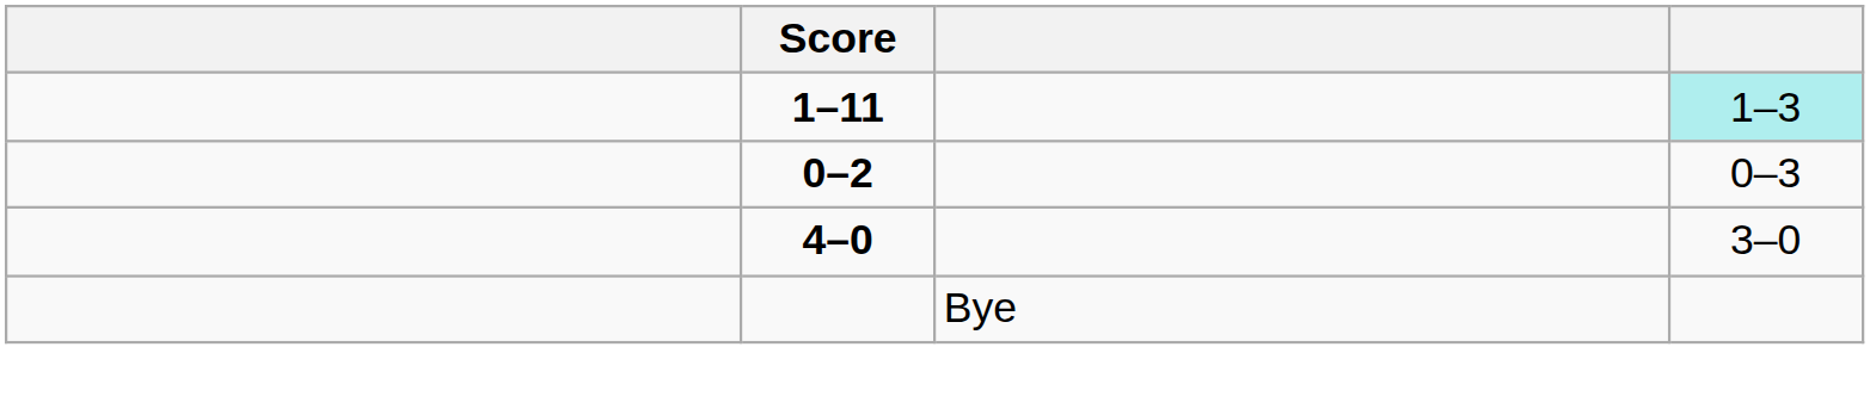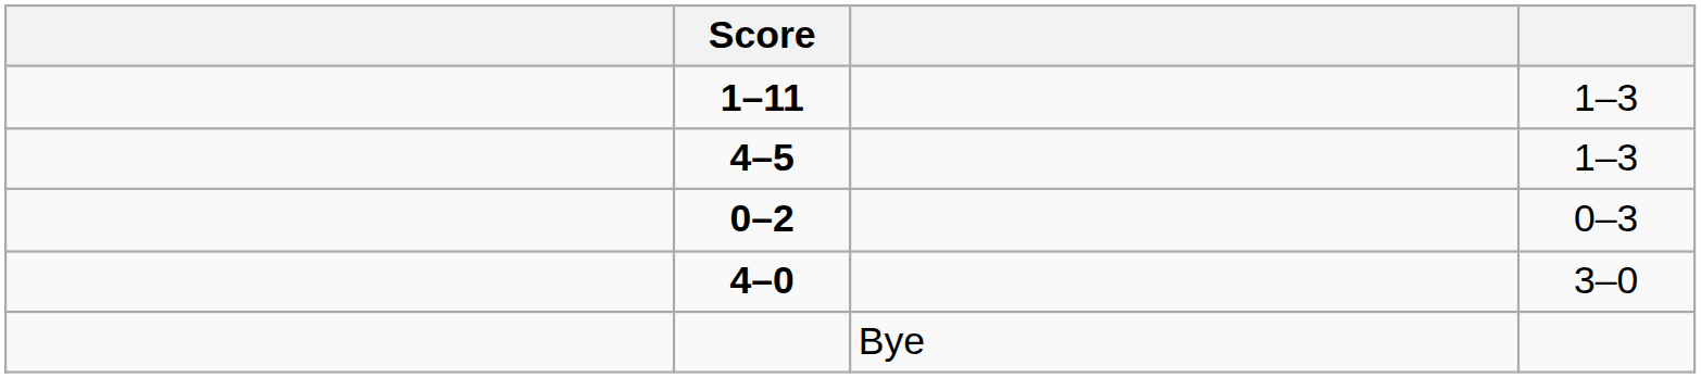1–11 | column 4: paleturquoise background -> no background
+ row: 4–5 | 1–3
